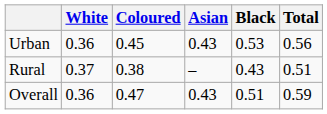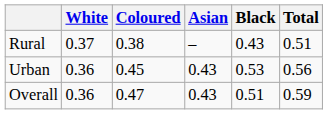rows swapped: Rural <-> Urban
